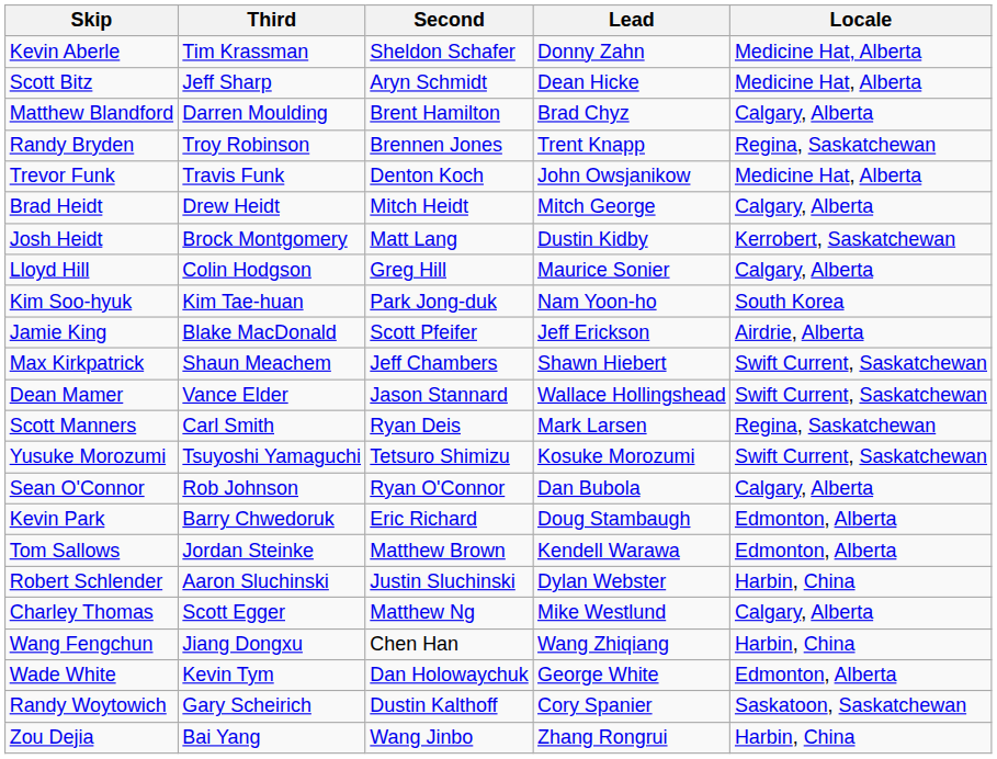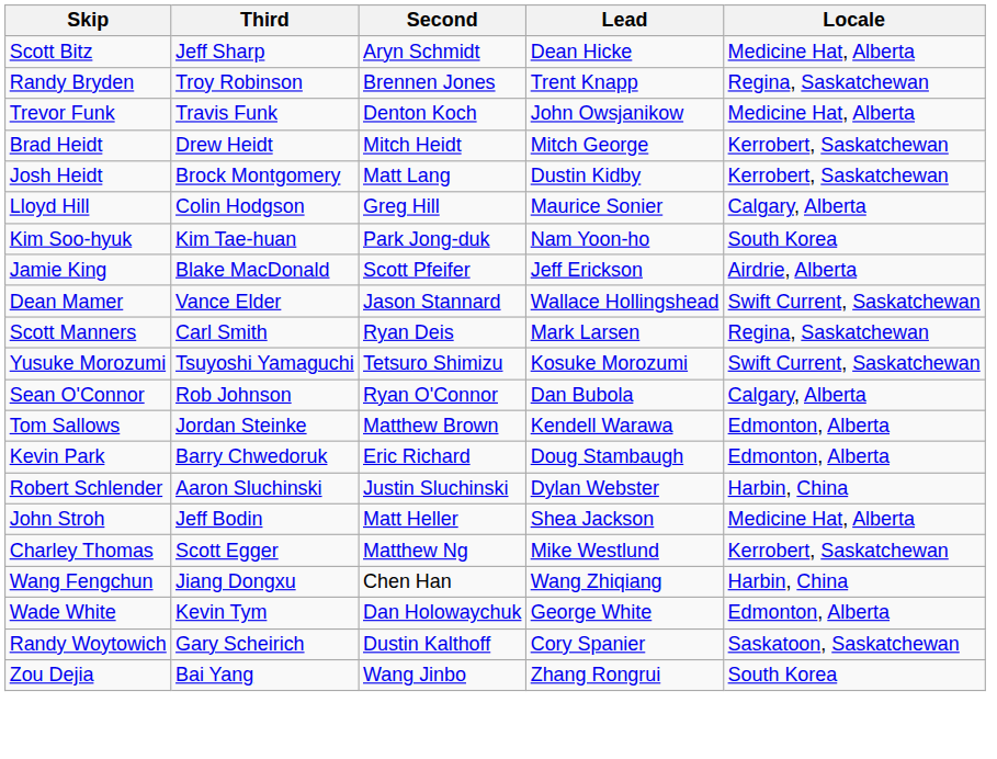- row: Kevin Aberle | Tim Krassman | Sheldon Schafer | Donny Zahn | Medicine Hat, Alberta
- row: Matthew Blandford | Darren Moulding | Brent Hamilton | Brad Chyz | Calgary, Alberta
Brad Heidt | Locale: Calgary, Alberta -> Kerrobert, Saskatchewan
- row: Max Kirkpatrick | Shaun Meachem | Jeff Chambers | Shawn Hiebert | Swift Current, Saskatchewan
rows swapped: Kevin Park <-> Tom Sallows
+ row: John Stroh | Jeff Bodin | Matt Heller | Shea Jackson | Medicine Hat, Alberta
Charley Thomas | Locale: Calgary, Alberta -> Kerrobert, Saskatchewan
Zou Dejia | Locale: Harbin, China -> South Korea
